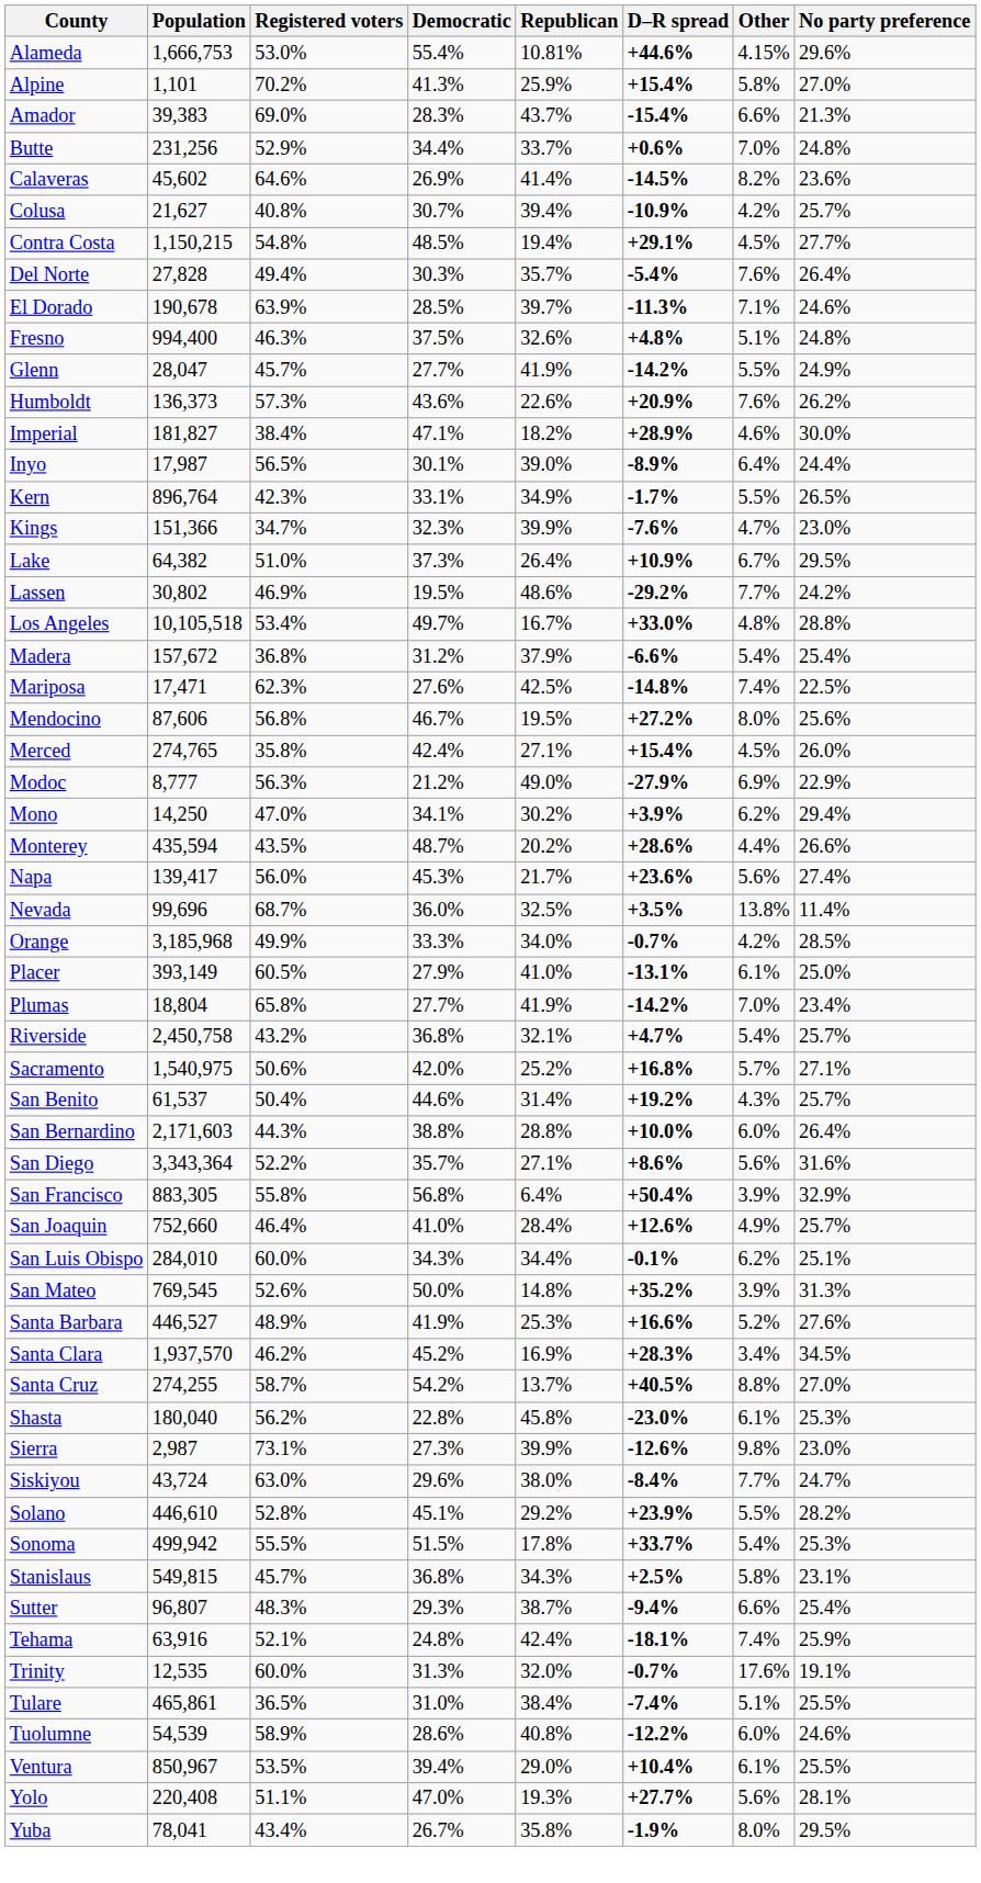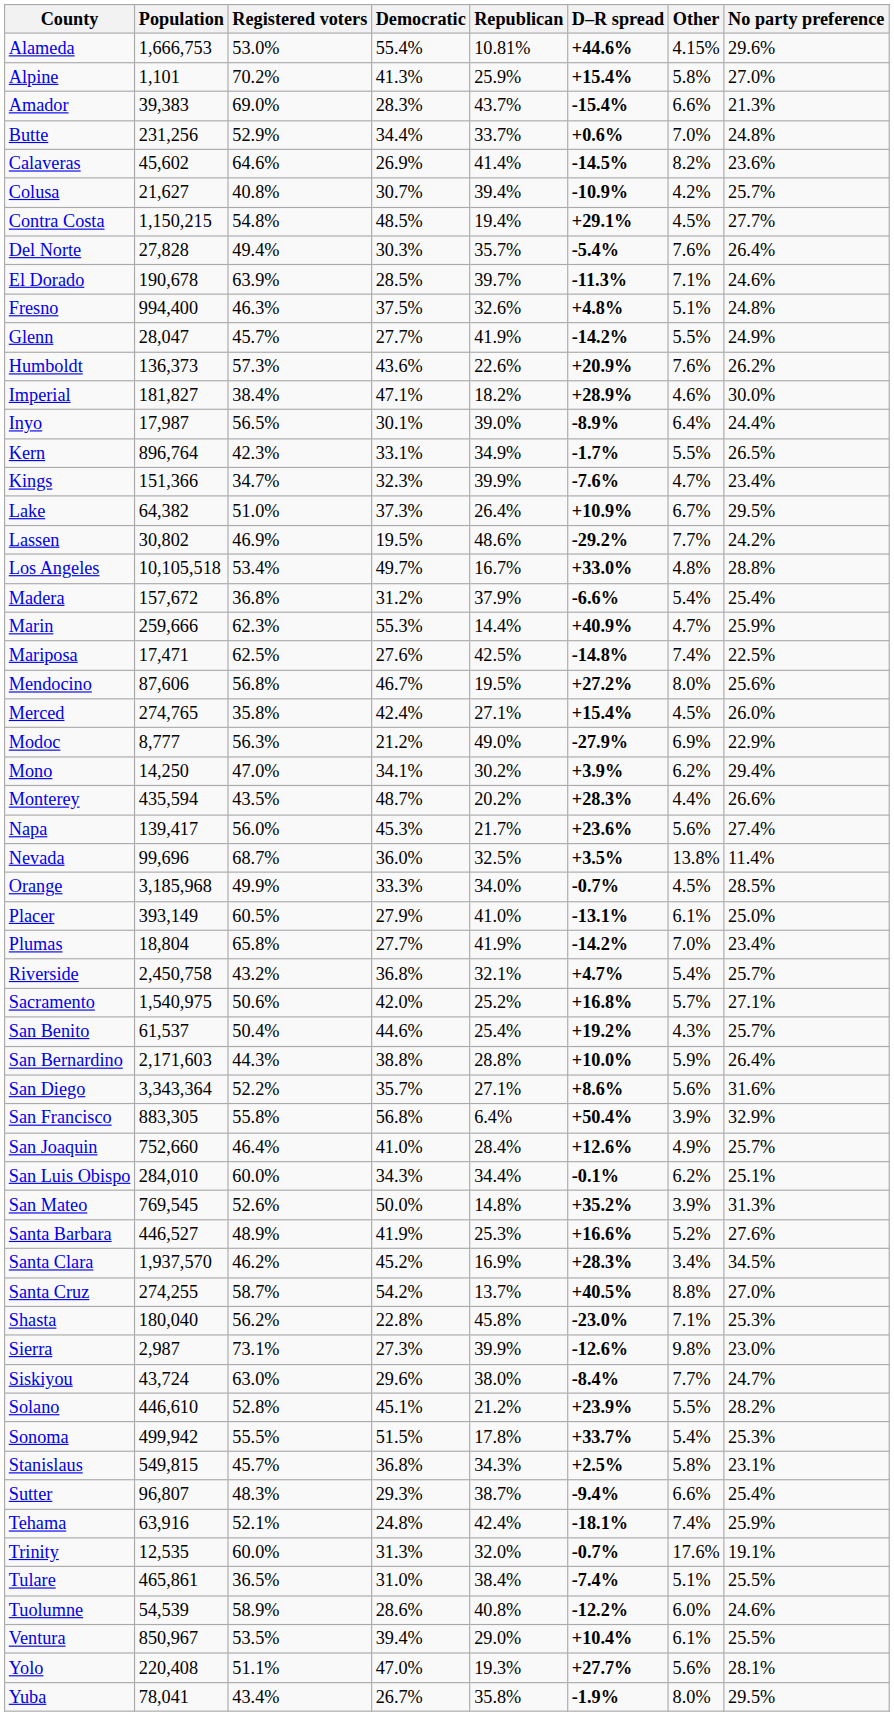Kings | No party preference: 23.0% -> 23.4%
+ row: Marin | 259,666 | 62.3% | 55.3% | 14.4% | +40.9% | 4.7% | 25.9%
Mariposa | Registered voters: 62.3% -> 62.5%
Monterey | D–R spread: +28.6% -> +28.3%
Orange | Other: 4.2% -> 4.5%
San Benito | Republican: 31.4% -> 25.4%
San Bernardino | Other: 6.0% -> 5.9%
Shasta | Other: 6.1% -> 7.1%
Solano | Republican: 29.2% -> 21.2%
